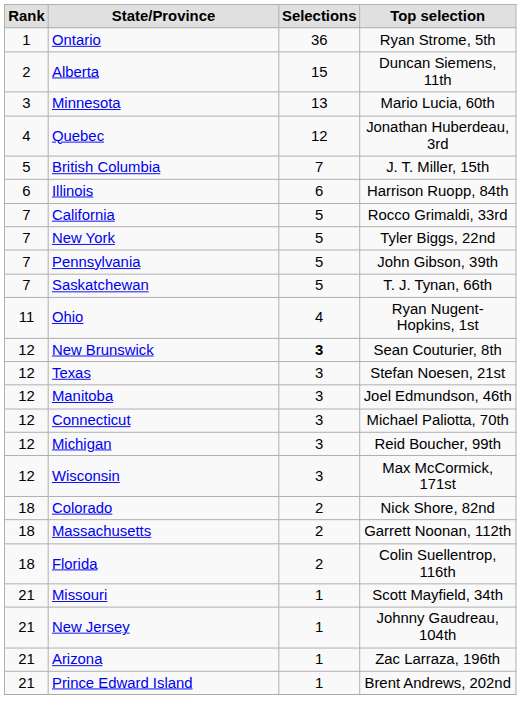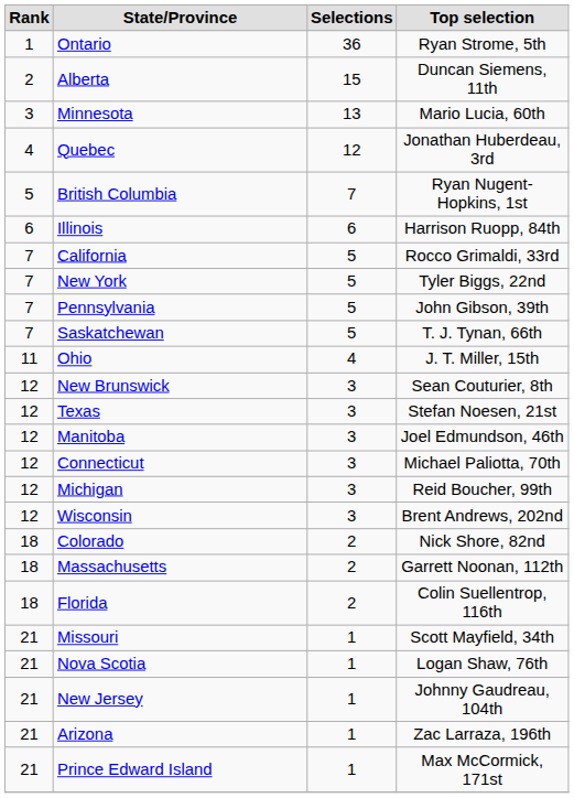British Columbia | Top selection: J. T. Miller, 15th -> Ryan Nugent-Hopkins, 1st
Ohio | Top selection: Ryan Nugent-Hopkins, 1st -> J. T. Miller, 15th
New Brunswick | Selections: bold -> normal
Wisconsin | Top selection: Max McCormick, 171st -> Brent Andrews, 202nd
+ row: 21 | Nova Scotia | 1 | Logan Shaw, 76th
Prince Edward Island | Top selection: Brent Andrews, 202nd -> Max McCormick, 171st
